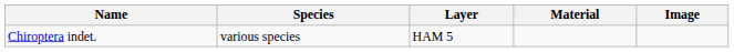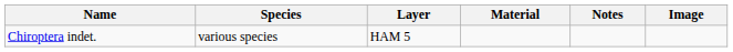+ column: Notes
